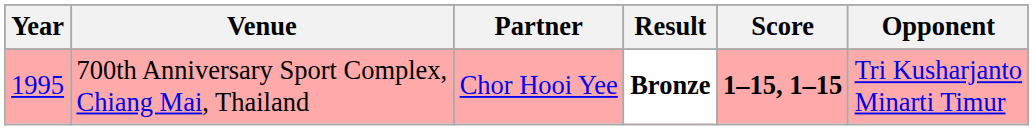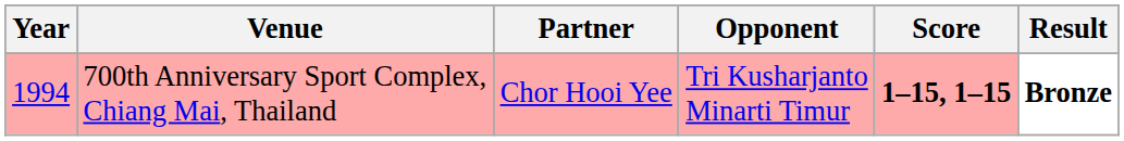columns swapped: Opponent <-> Result
700th Anniversary Sport Complex, Chiang Mai, Thailand | Year: 1995 -> 1994
